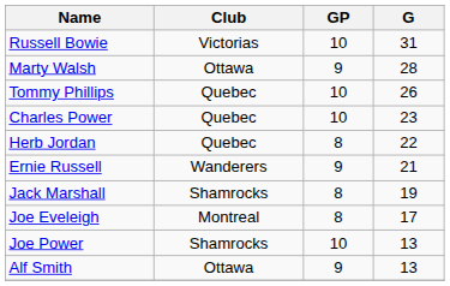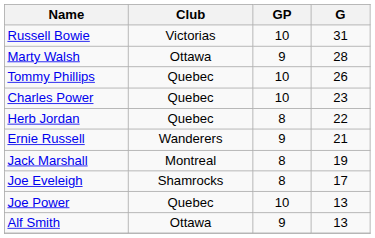Jack Marshall | Club: Shamrocks -> Montreal
Joe Eveleigh | Club: Montreal -> Shamrocks
Joe Power | Club: Shamrocks -> Quebec
